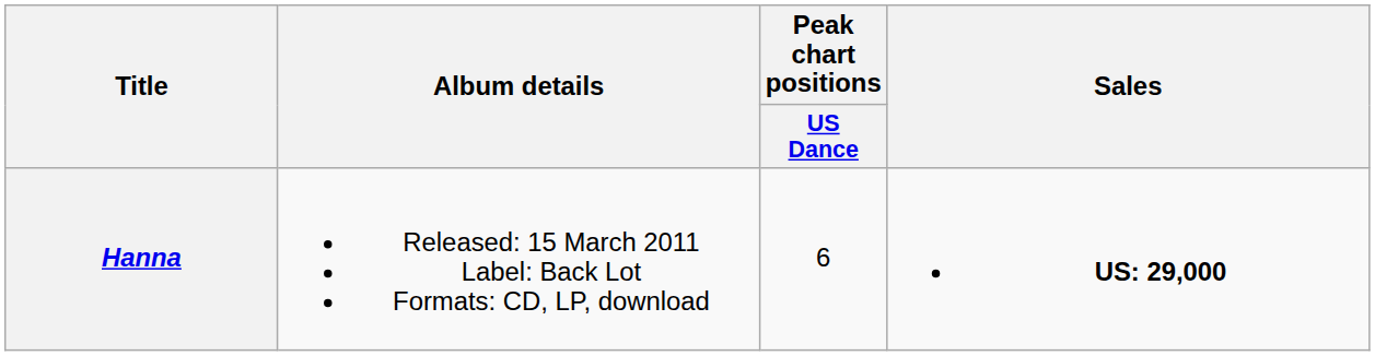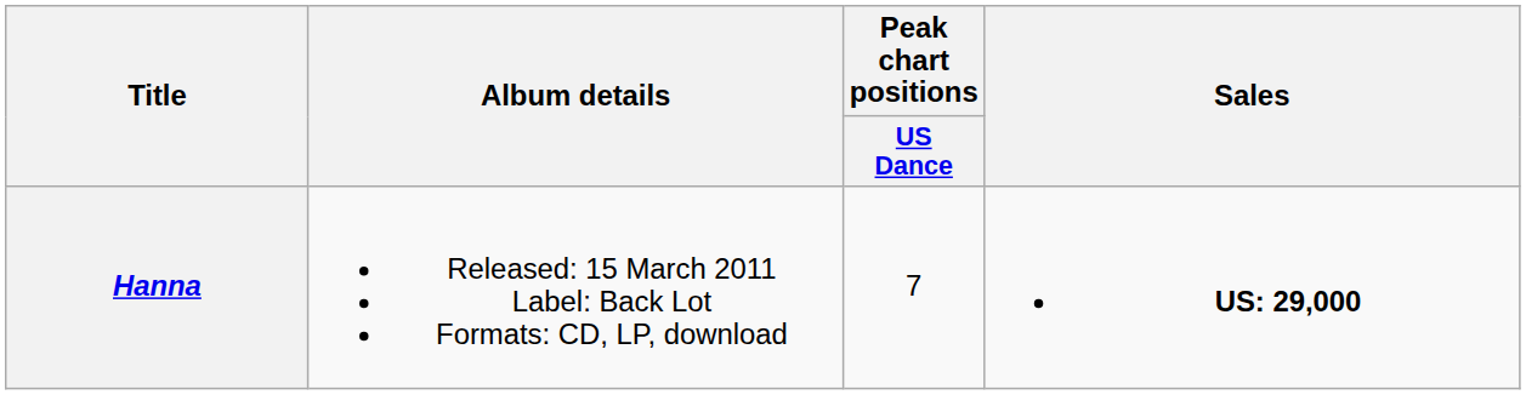Hanna | Peak chart positions / US Dance: 6 -> 7
